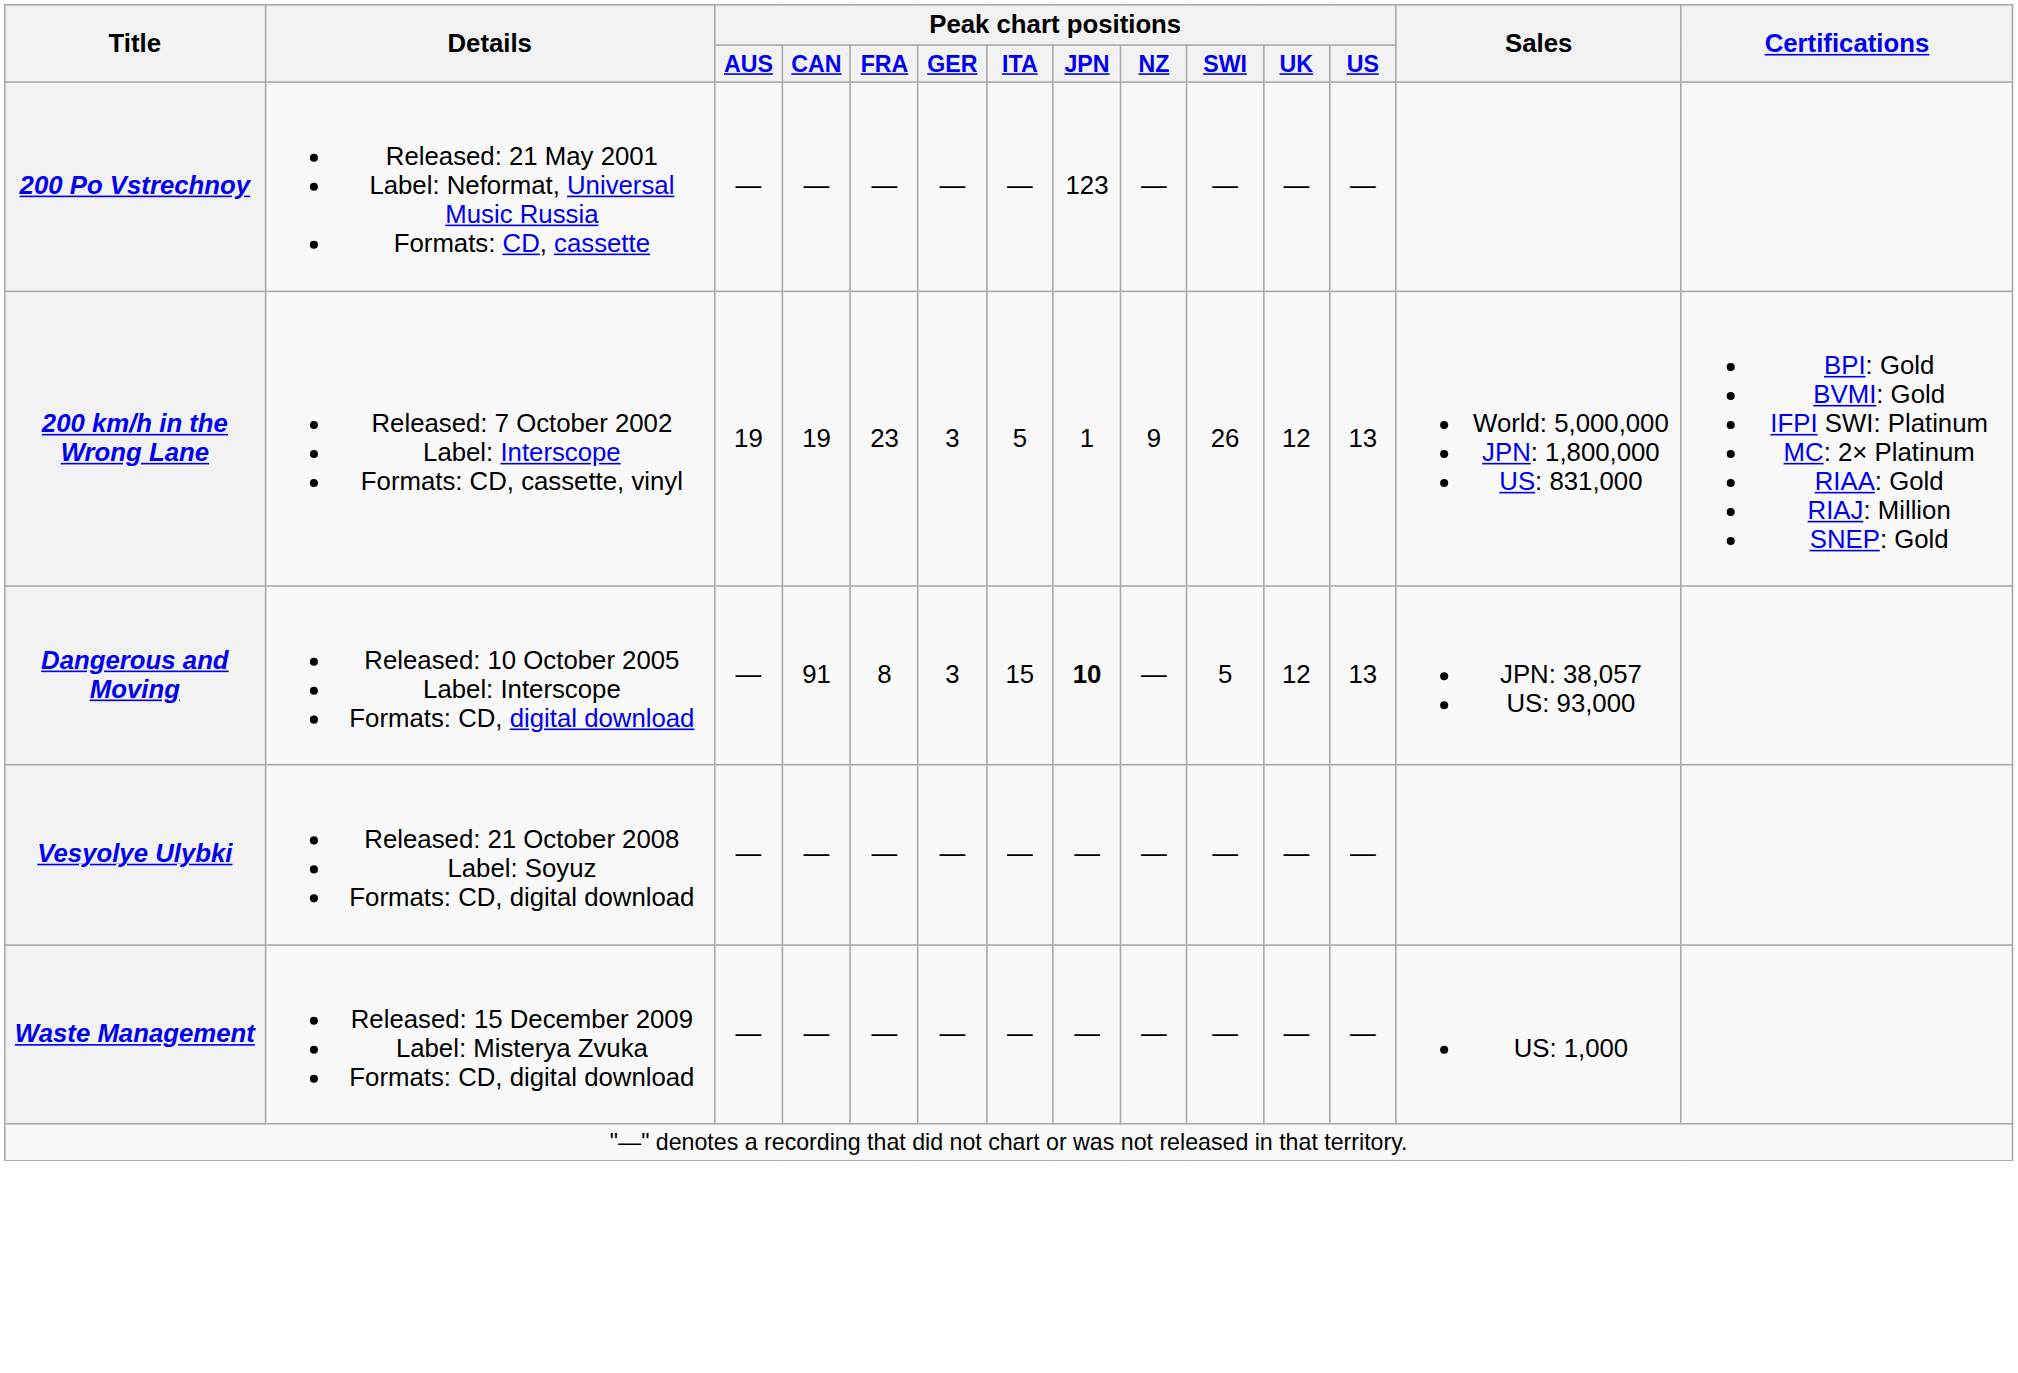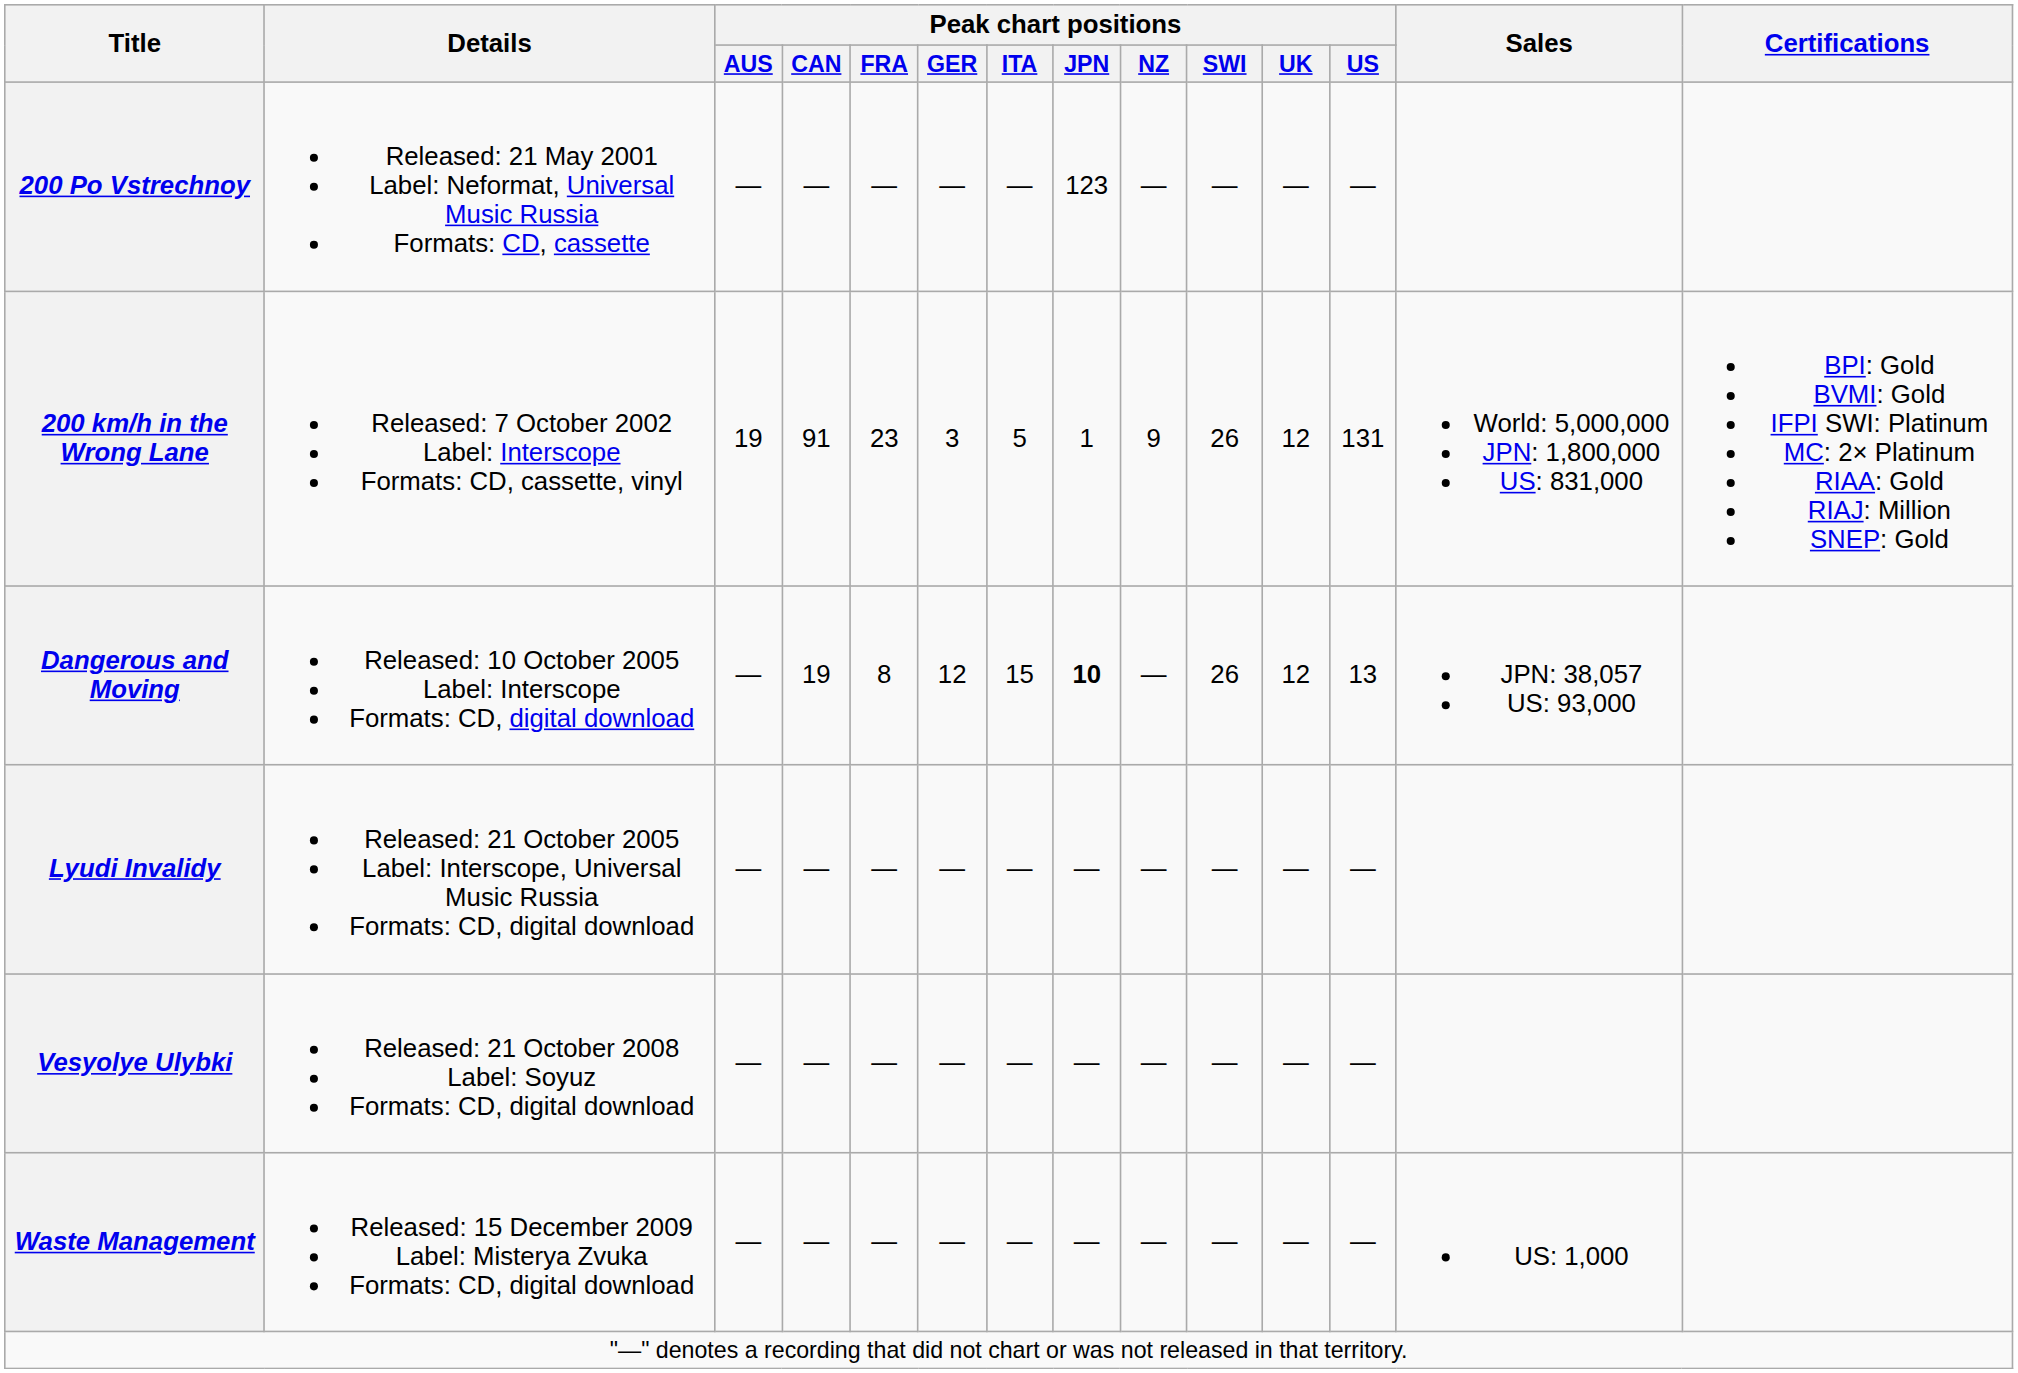200 km/h in the Wrong Lane | Peak chart positions / CAN: 19 -> 91
200 km/h in the Wrong Lane | Peak chart positions / US: 13 -> 131
Dangerous and Moving | Peak chart positions / CAN: 91 -> 19
Dangerous and Moving | Peak chart positions / GER: 3 -> 12
Dangerous and Moving | Peak chart positions / SWI: 5 -> 26
+ row: Lyudi Invalidy | Released: 21 October 2005 Label: Interscope, Universal Music Russia Formats: CD, digital download | — | — | — | — | — | — | — | — | — | —
